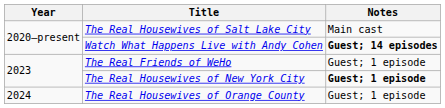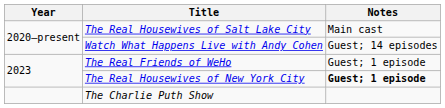Watch What Happens Live with Andy Cohen | Notes: bold -> normal
- row: 2024 | The Real Housewives of Orange County | Guest; 1 episode
+ row: The Charlie Puth Show
